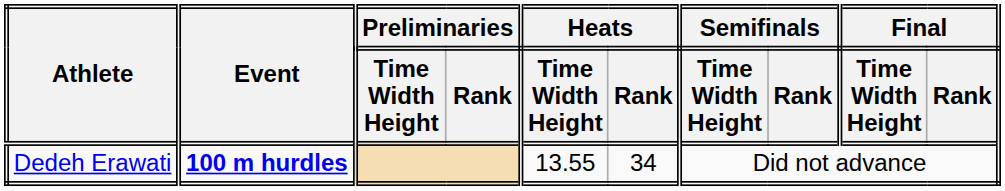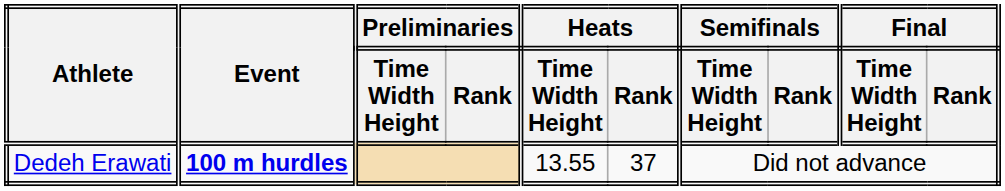Dedeh Erawati | Heats / Rank: 34 -> 37
